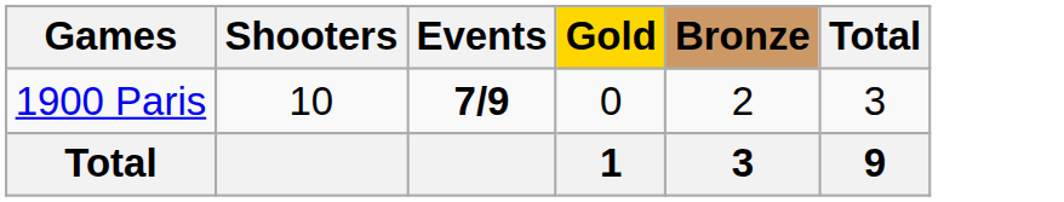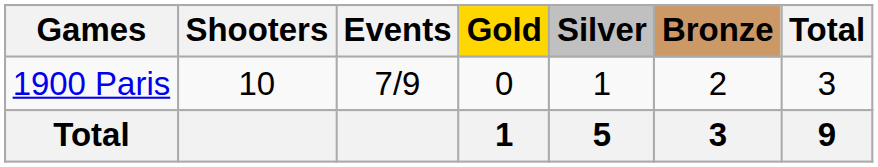+ column: Silver | 1 | 5
1900 Paris | Events: bold -> normal
